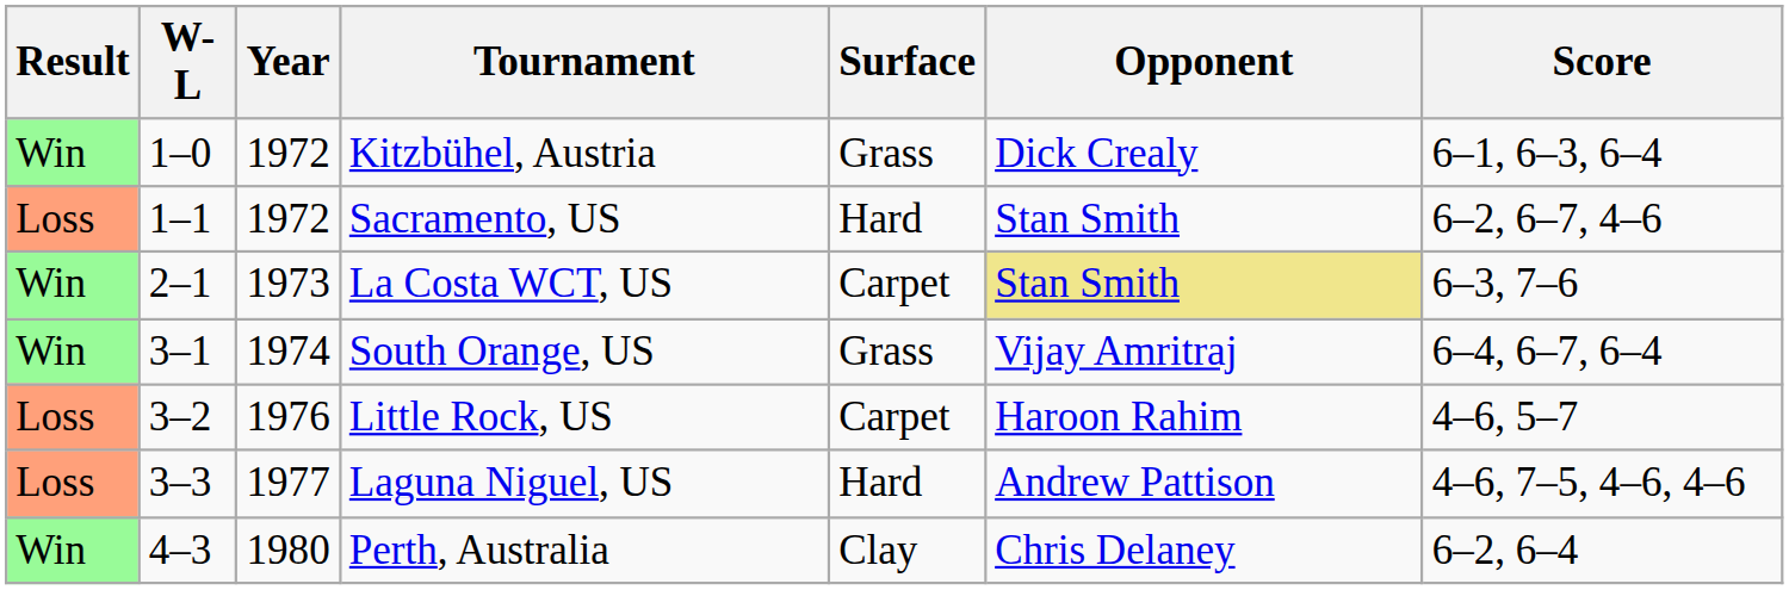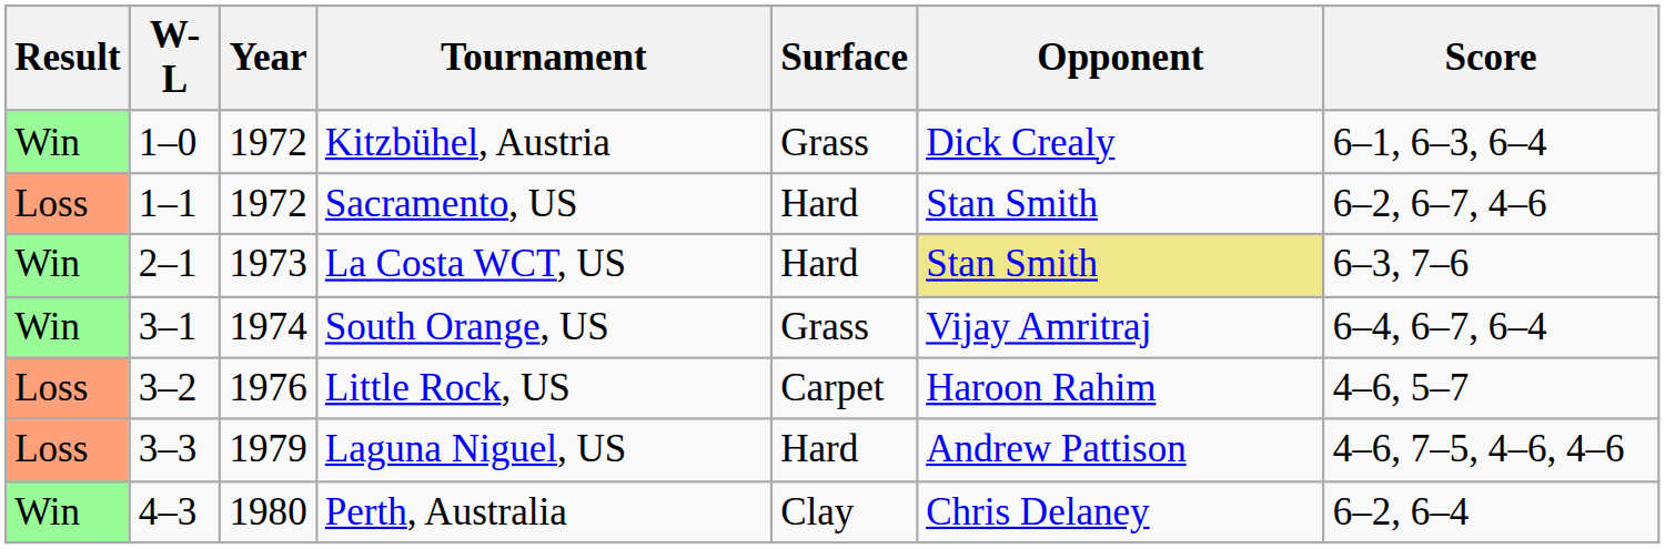La Costa WCT, US | Surface: Carpet -> Hard
Laguna Niguel, US | Year: 1977 -> 1979
